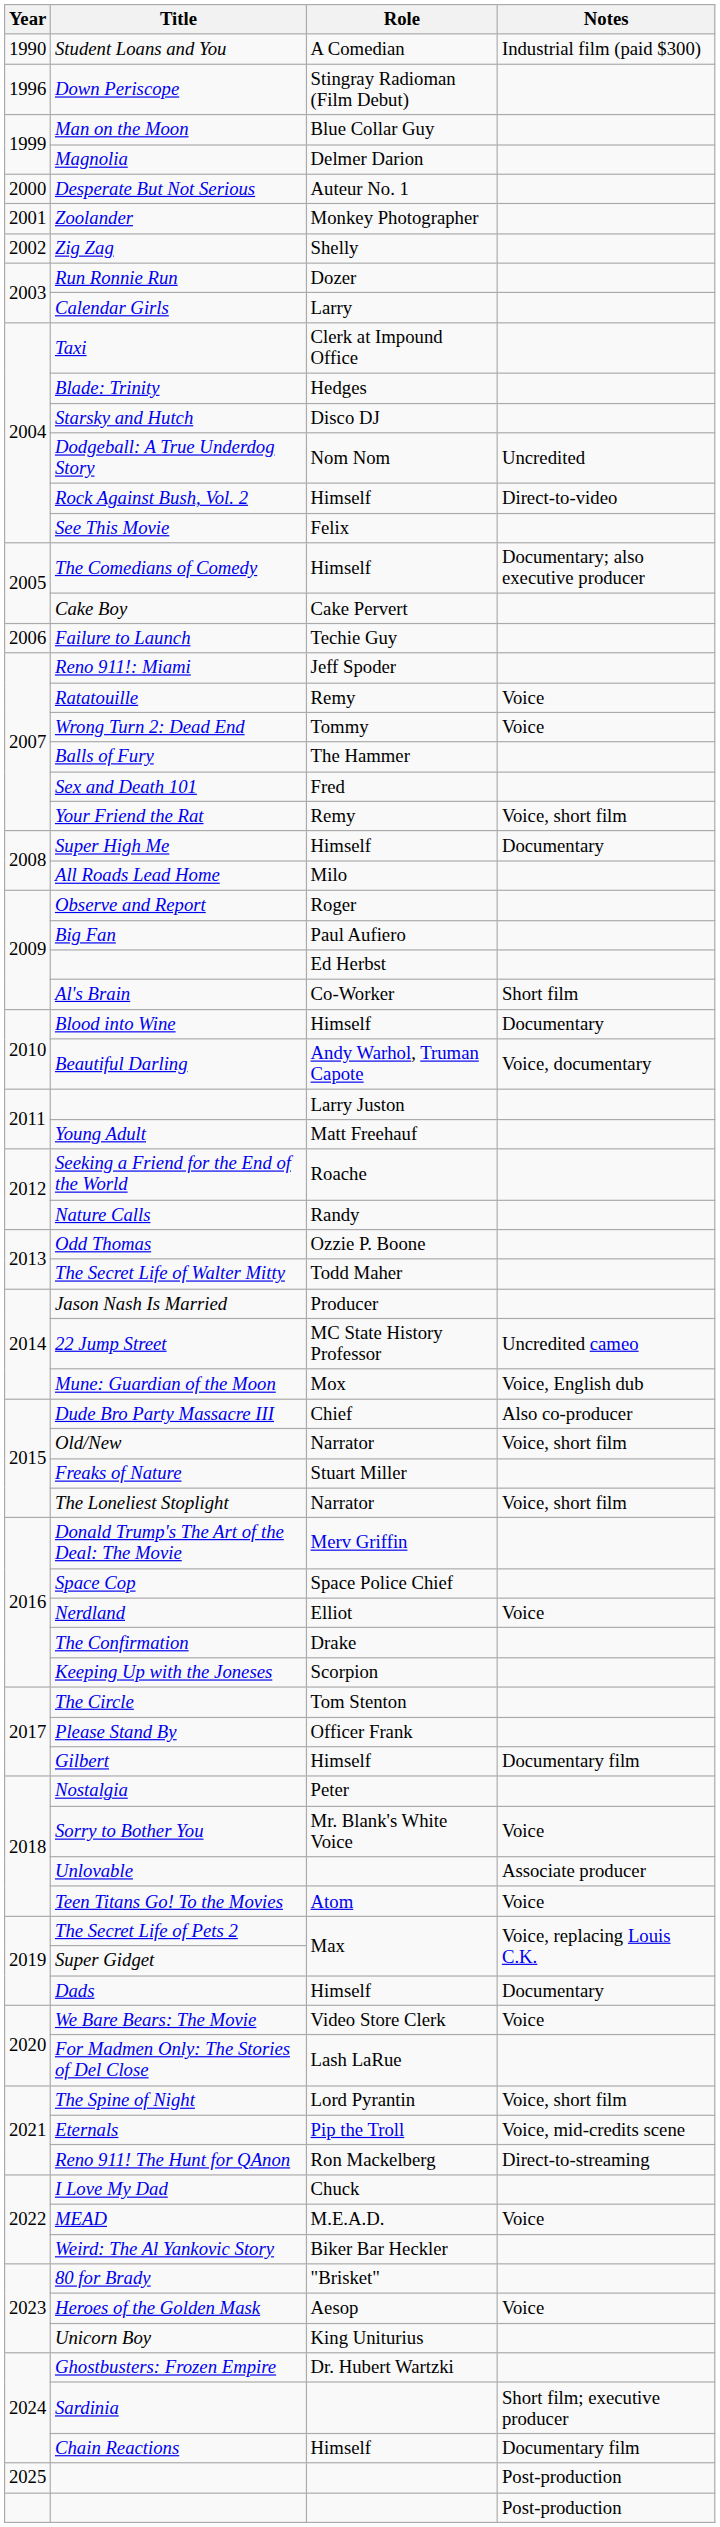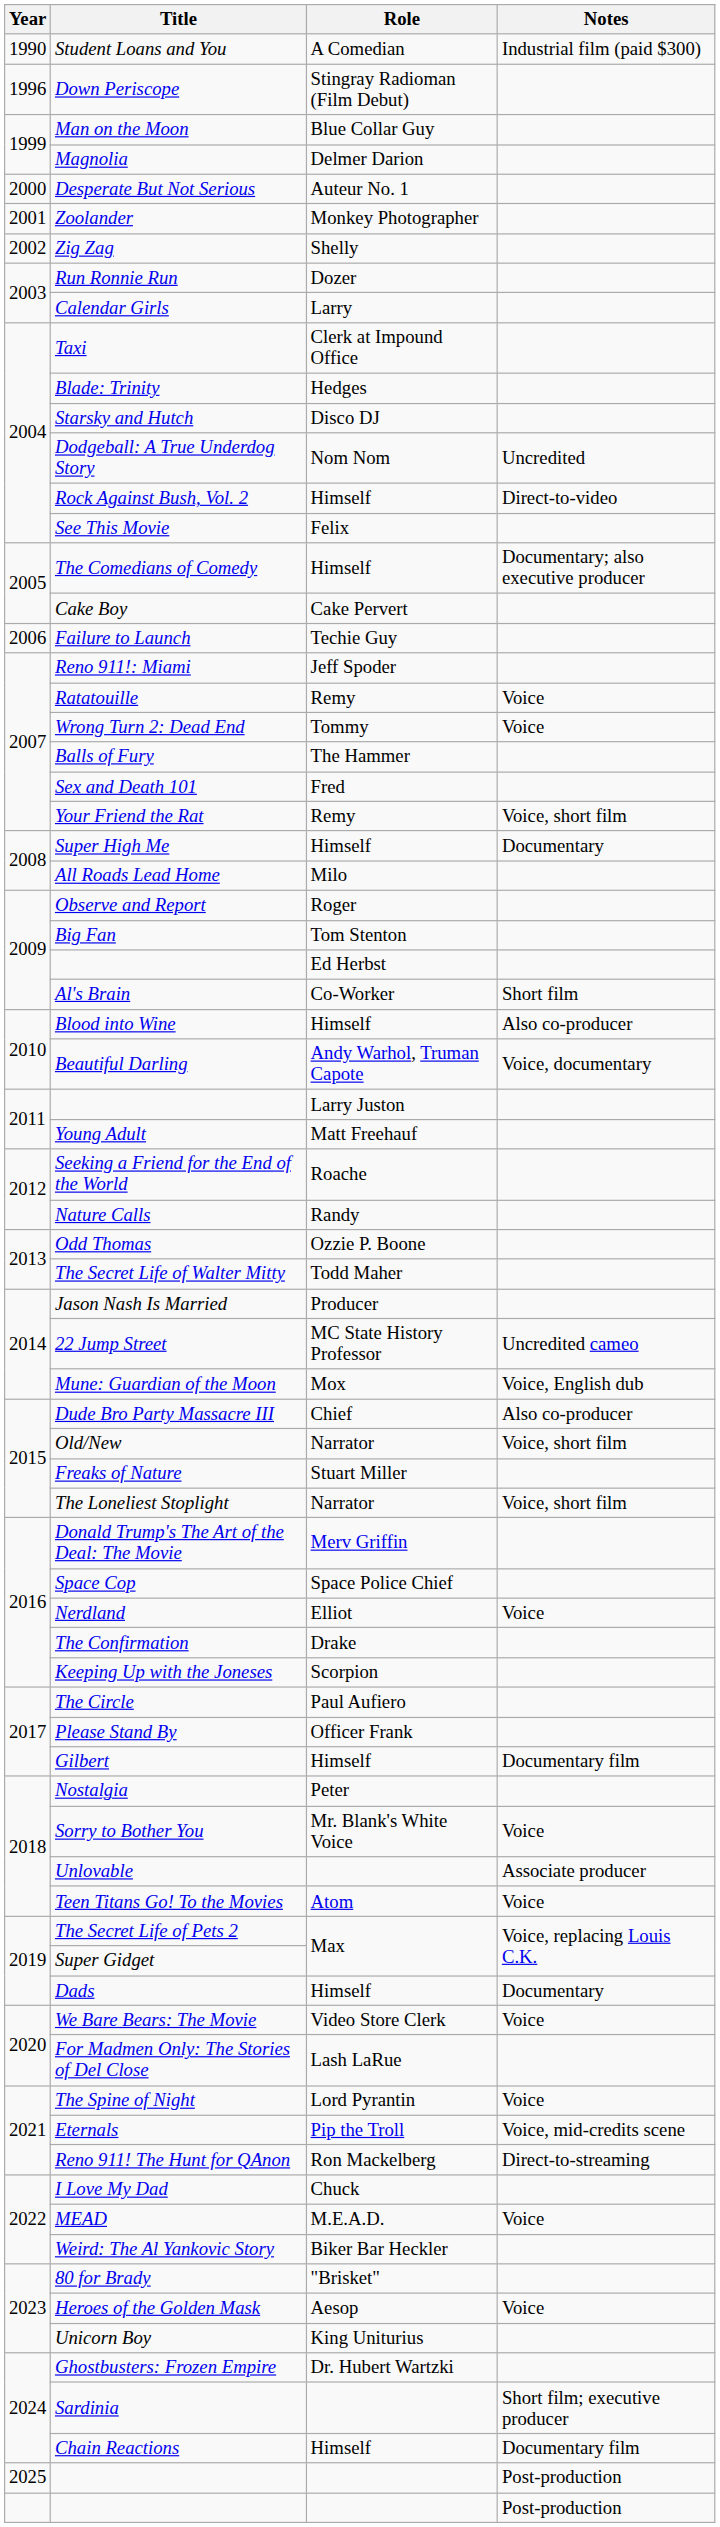Big Fan | Role: Paul Aufiero -> Tom Stenton
Blood into Wine | Notes: Documentary -> Also co-producer
The Circle | Role: Tom Stenton -> Paul Aufiero
The Spine of Night | Notes: Voice, short film -> Voice
